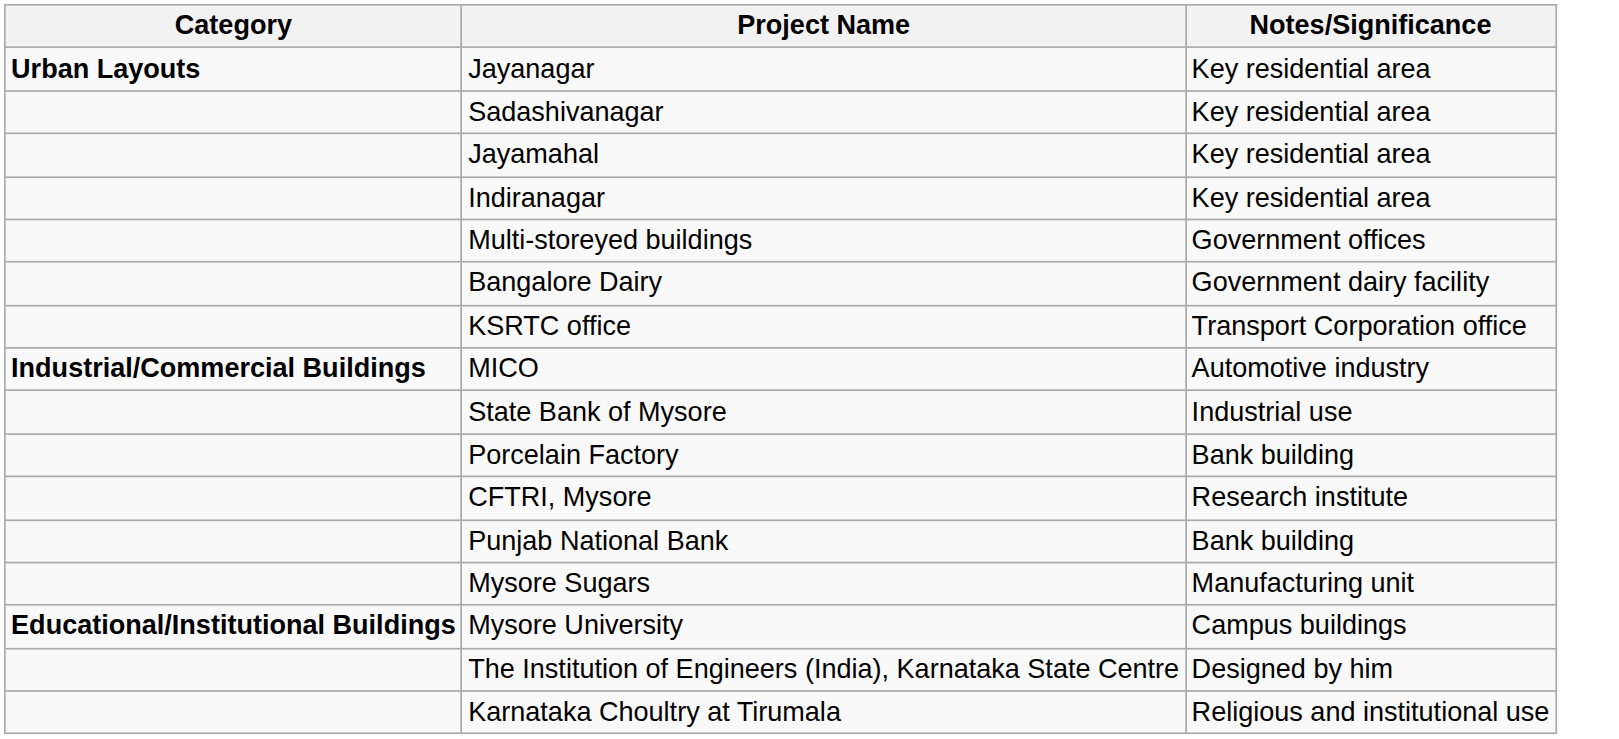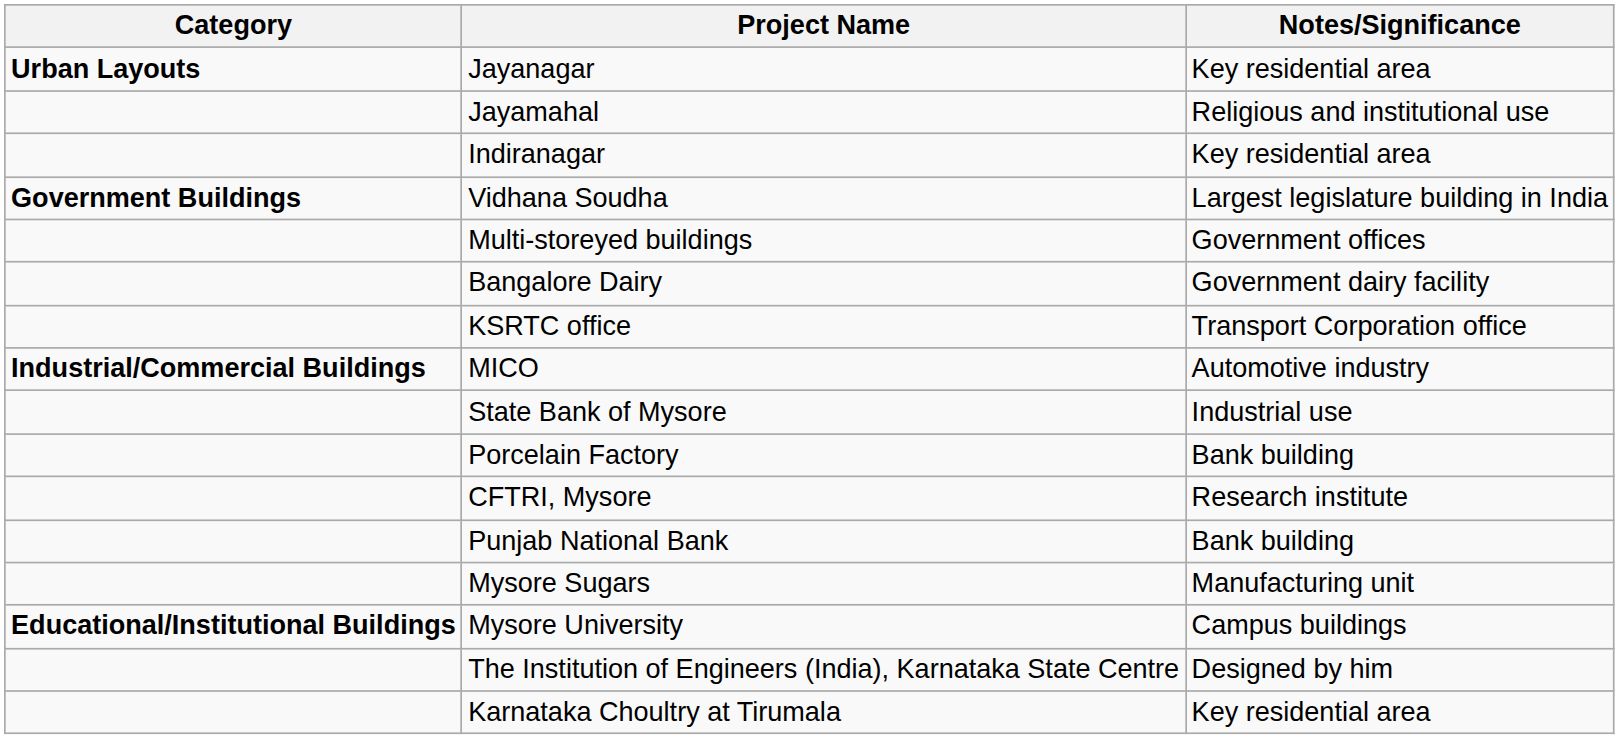- row: Sadashivanagar | Key residential area
Jayamahal | Notes/Significance: Key residential area -> Religious and institutional use
+ row: Government Buildings | Vidhana Soudha | Largest legislature building in India
Karnataka Choultry at Tirumala | Notes/Significance: Religious and institutional use -> Key residential area
